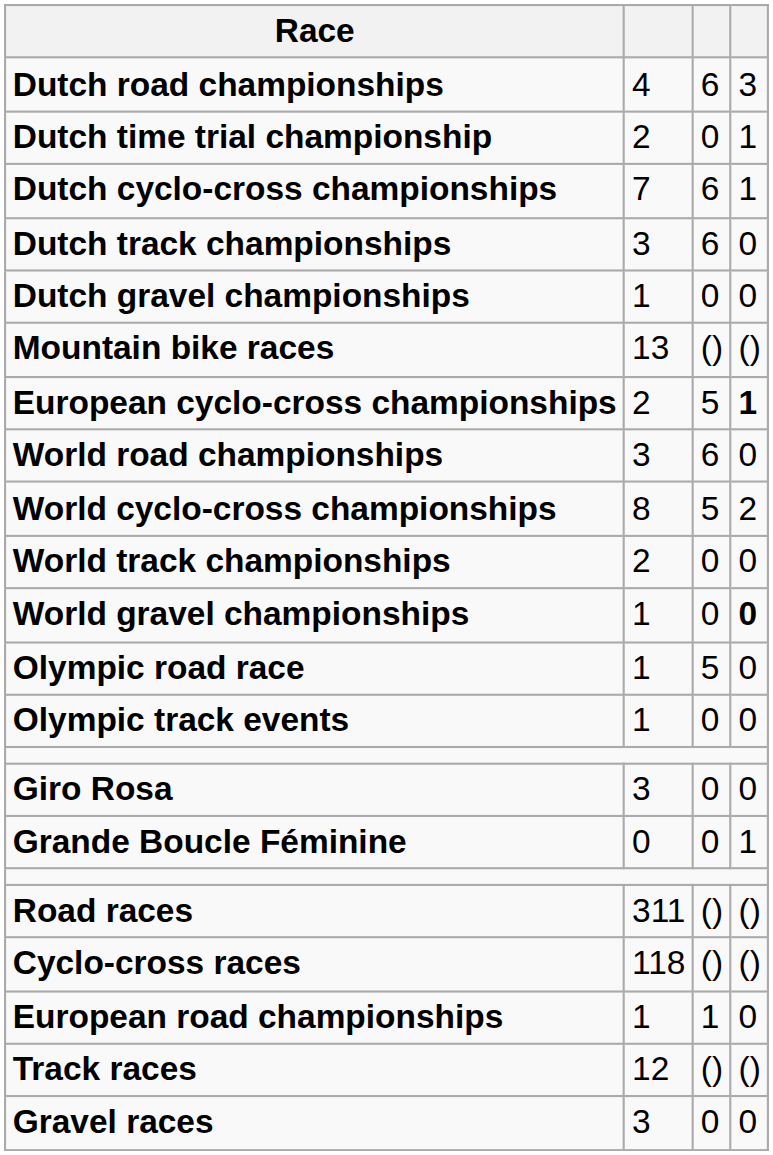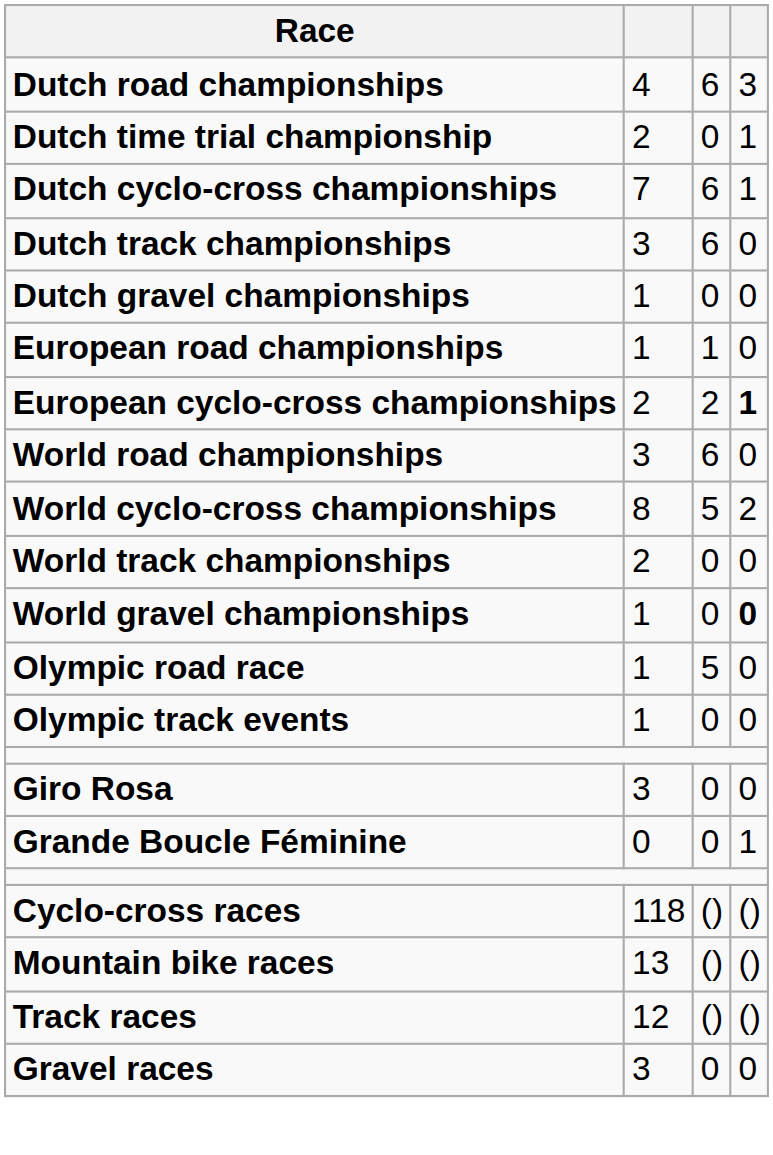rows swapped: European road championships <-> Mountain bike races
European cyclo-cross championships | column 3: 5 -> 2
- row: Road races | 311 | () | ()
